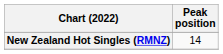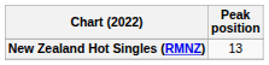New Zealand Hot Singles (RMNZ) | Peak position: 14 -> 13
